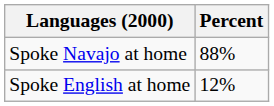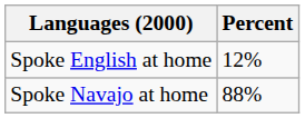rows swapped: Spoke Navajo at home <-> Spoke English at home
